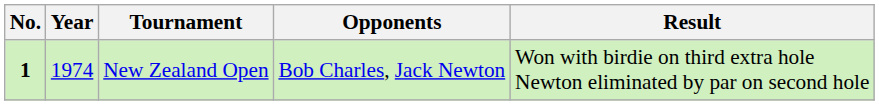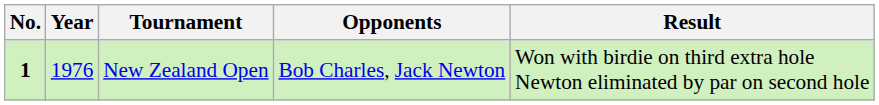New Zealand Open | Year: 1974 -> 1976
